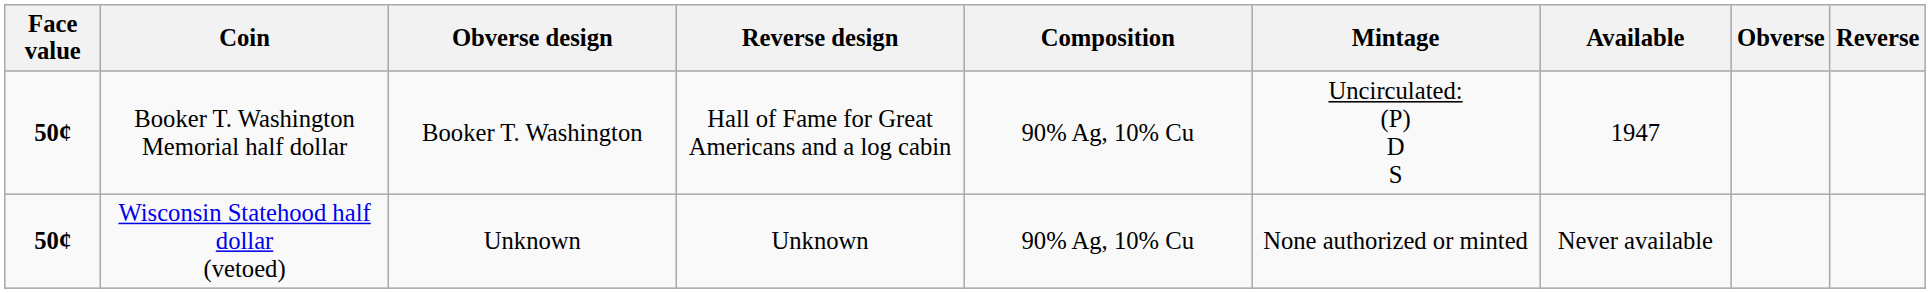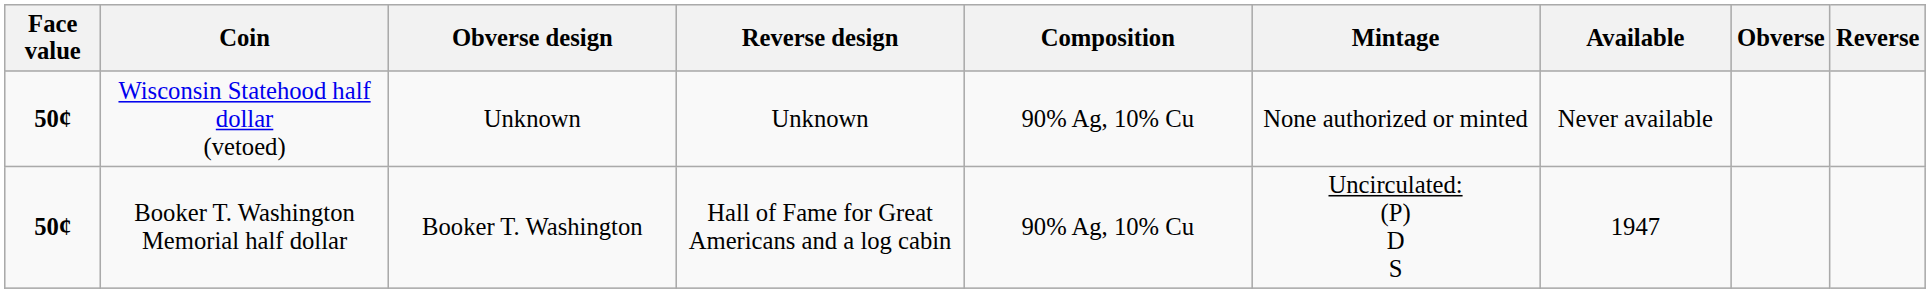rows swapped: Booker T. Washington Memorial half dollar <-> Wisconsin Statehood half dollar (vetoed)
